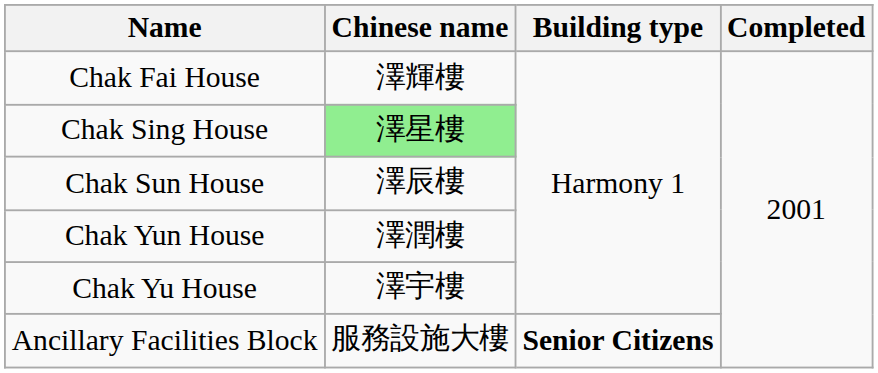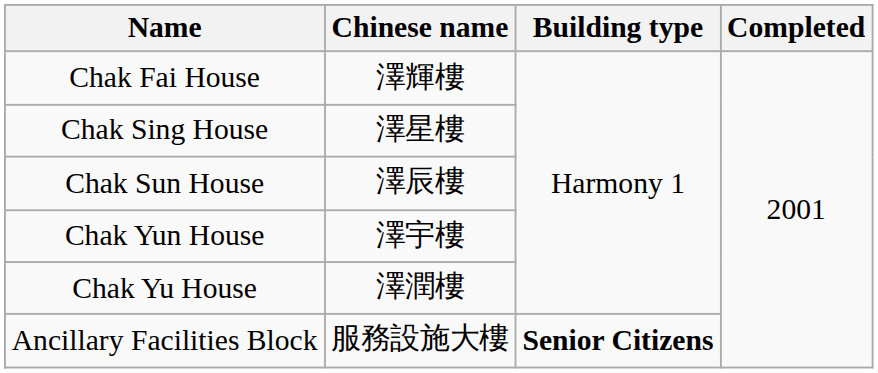Chak Sing House | Chinese name: lightgreen background -> no background
Chak Yun House | Chinese name: 澤潤樓 -> 澤宇樓
Chak Yu House | Chinese name: 澤宇樓 -> 澤潤樓
